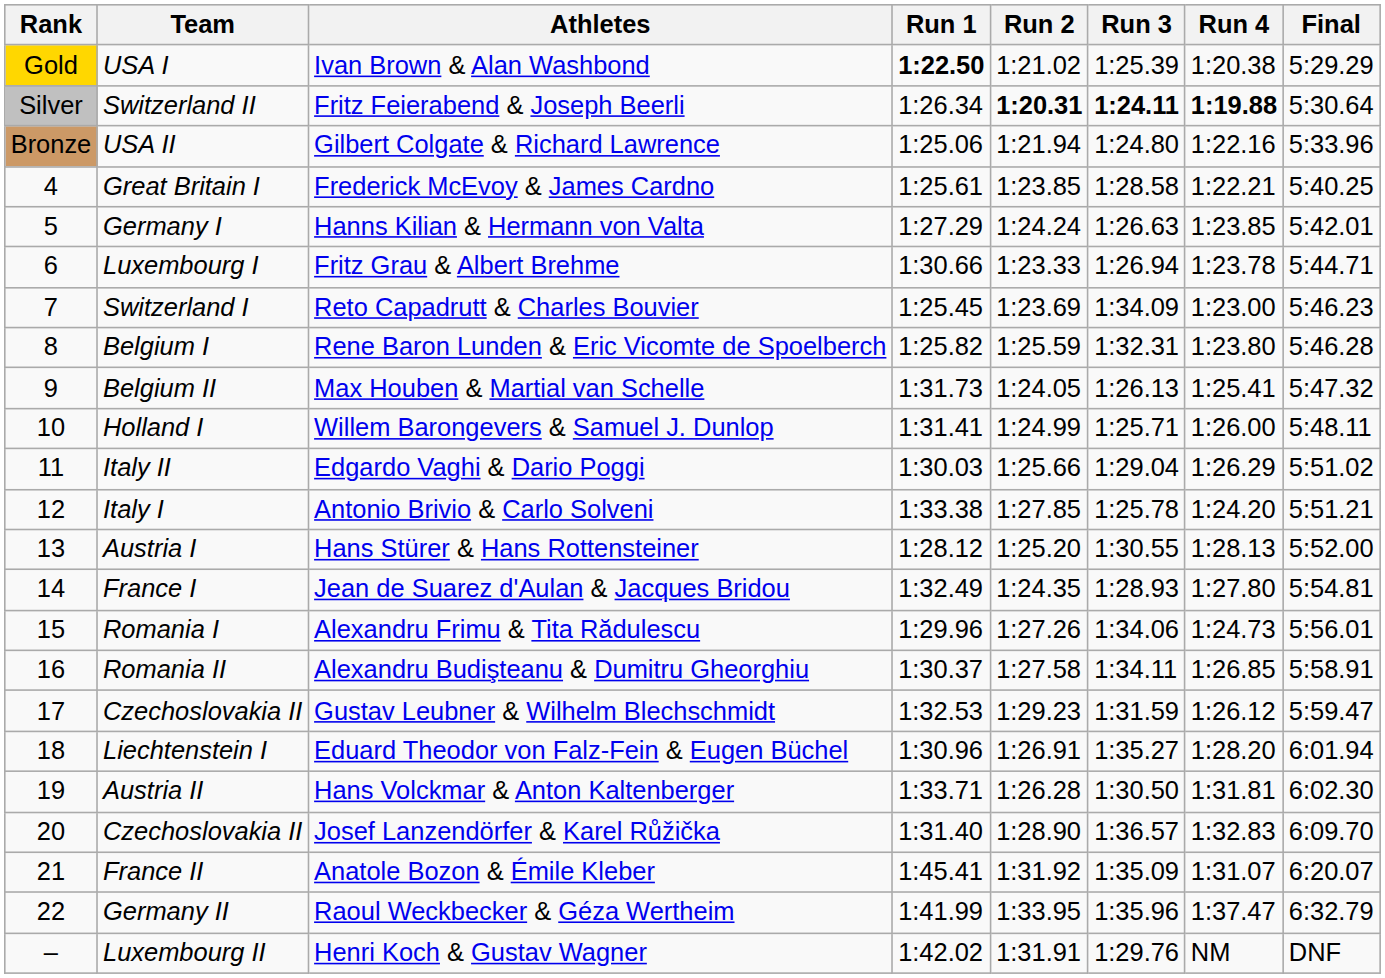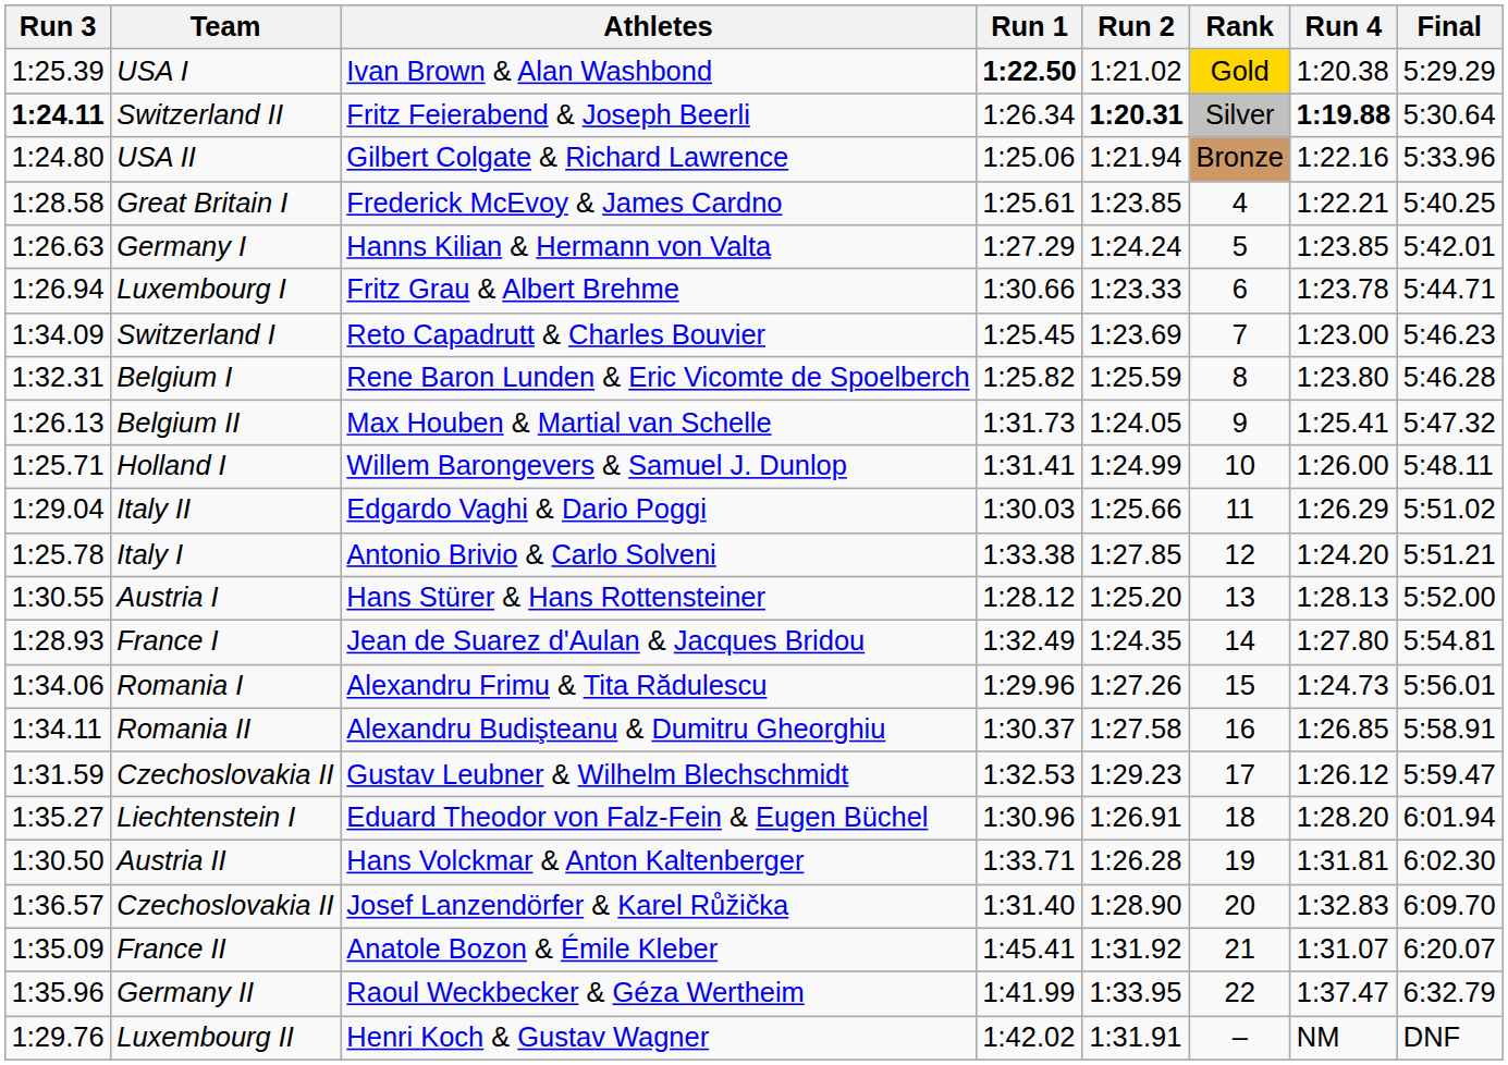columns swapped: Rank <-> Run 3
